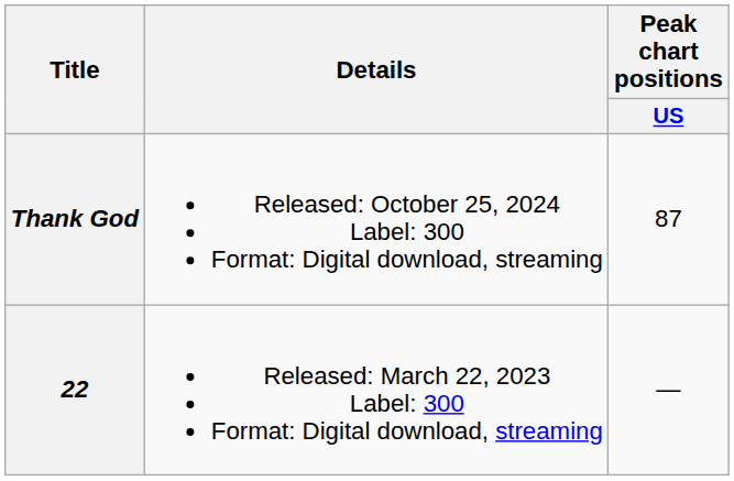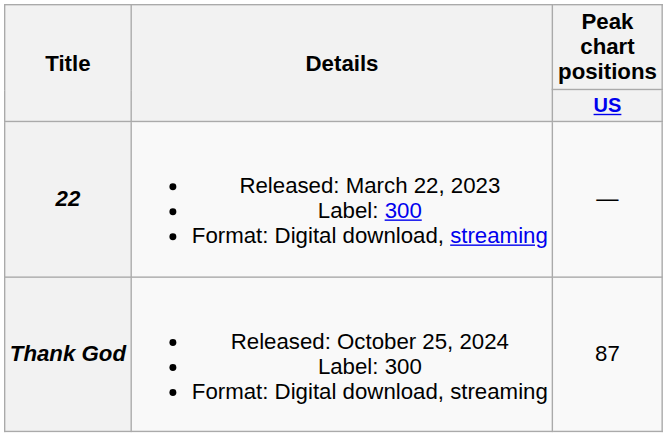rows swapped: 22 <-> Thank God
